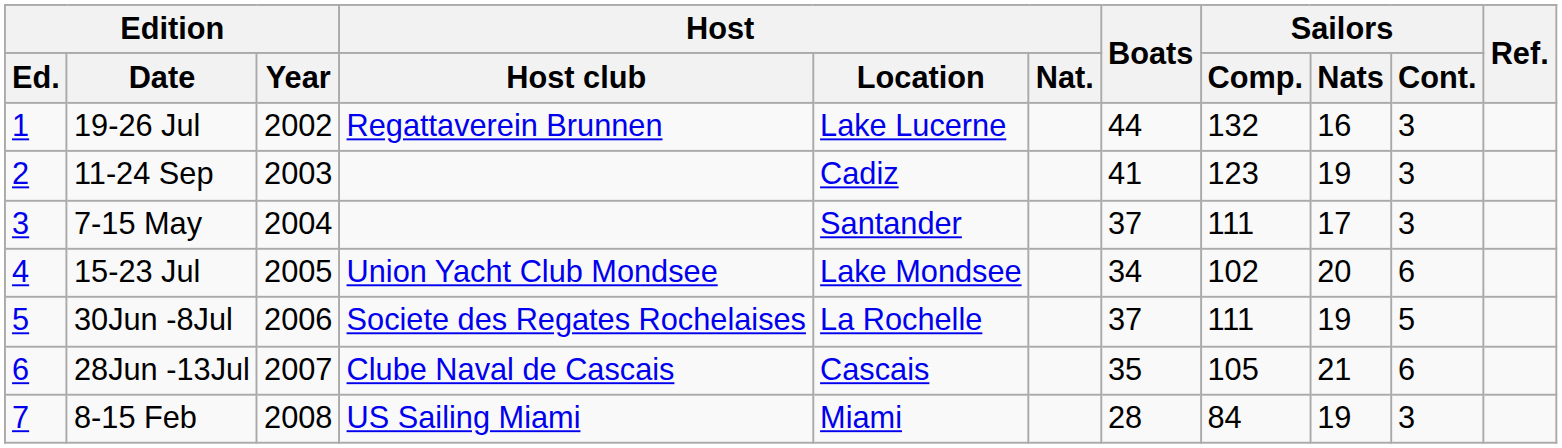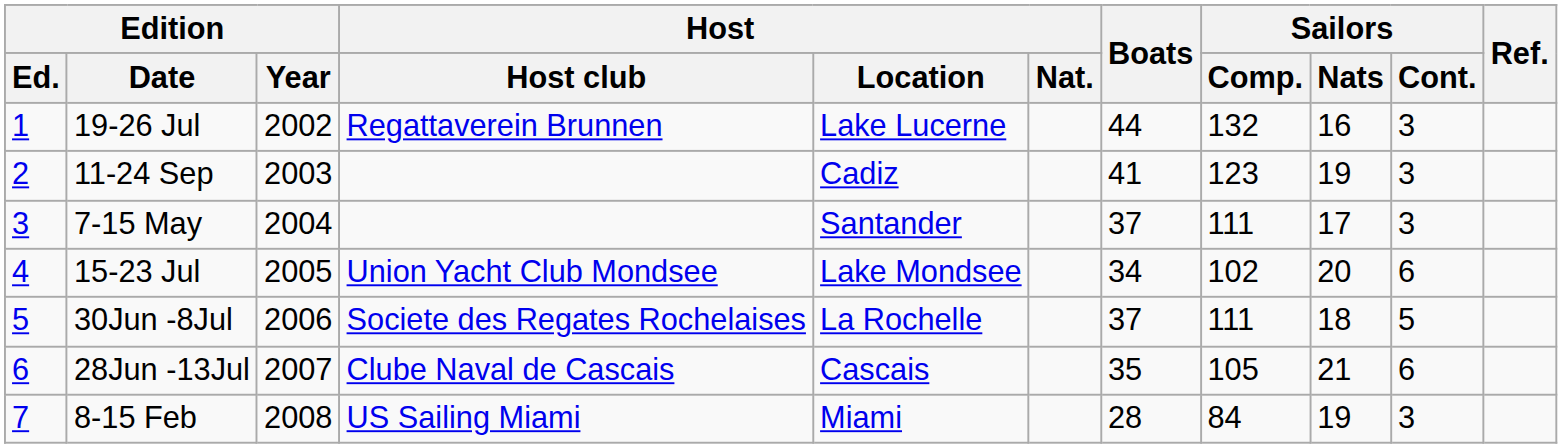30Jun -8Jul | Sailors / Nats: 19 -> 18
